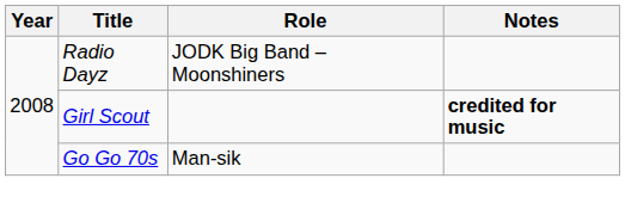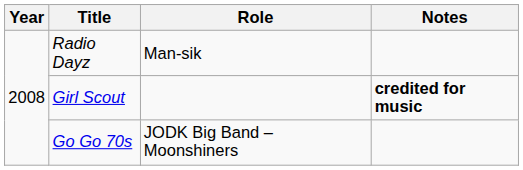Radio Dayz | Role: JODK Big Band – Moonshiners -> Man-sik
Go Go 70s | Role: Man-sik -> JODK Big Band – Moonshiners
